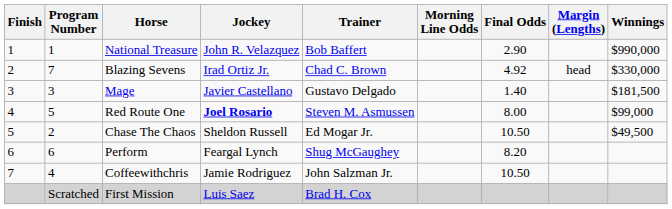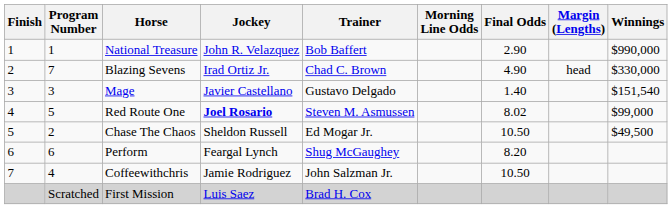Blazing Sevens | Final Odds: 4.92 -> 4.90
Mage | Winnings: $181,500 -> $151,540
Red Route One | Final Odds: 8.00 -> 8.02
